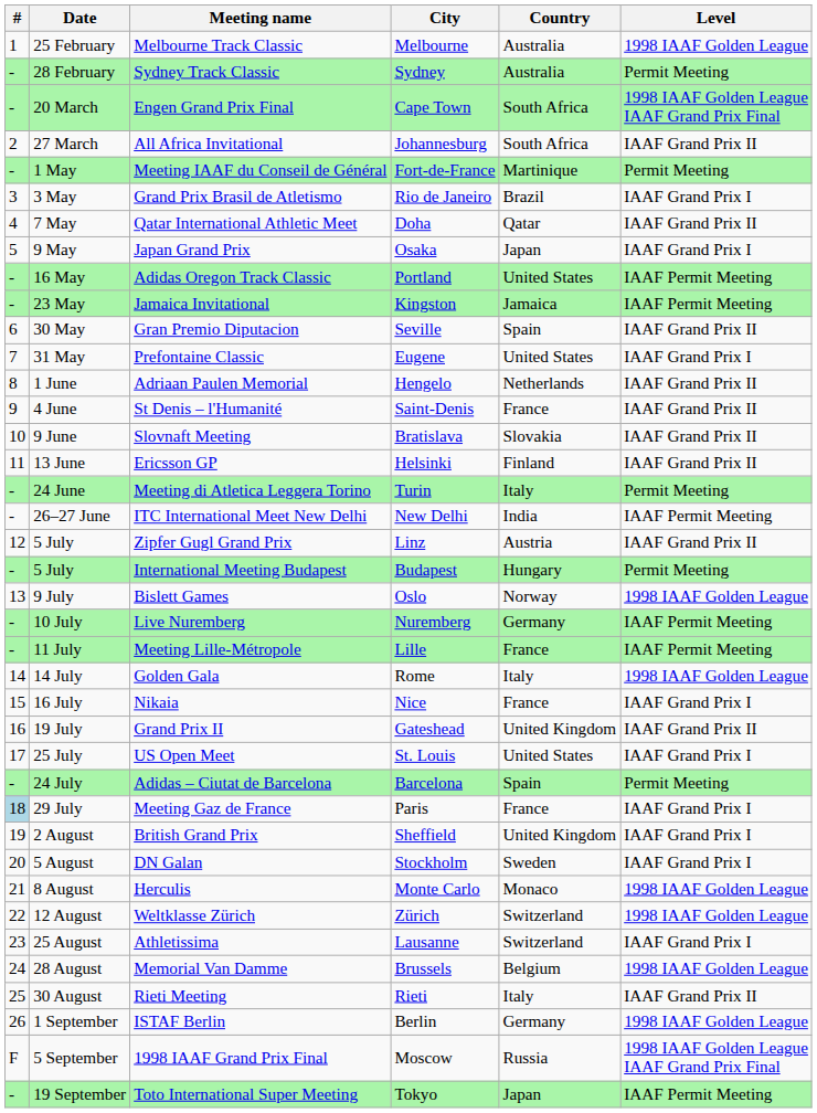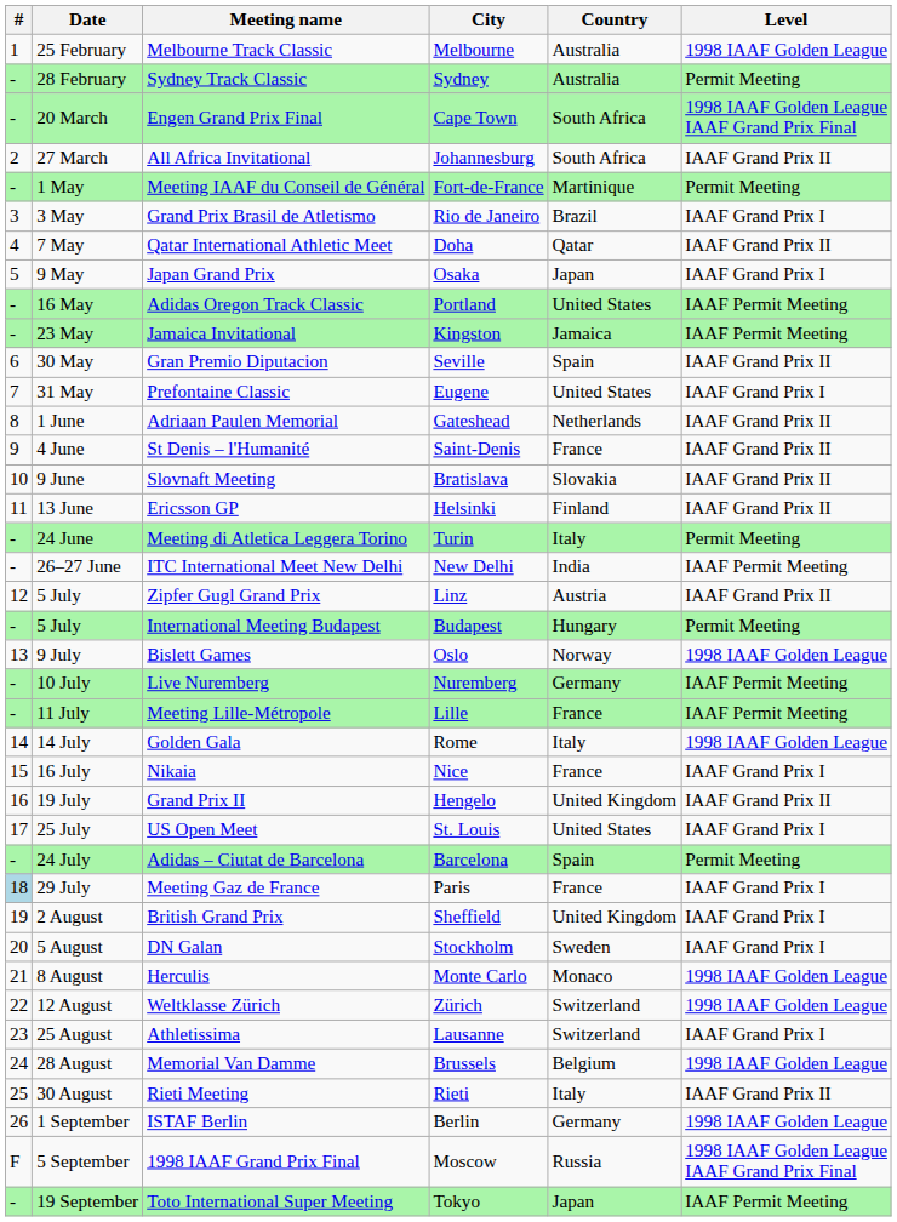Adriaan Paulen Memorial | City: Hengelo -> Gateshead
Grand Prix II | City: Gateshead -> Hengelo
